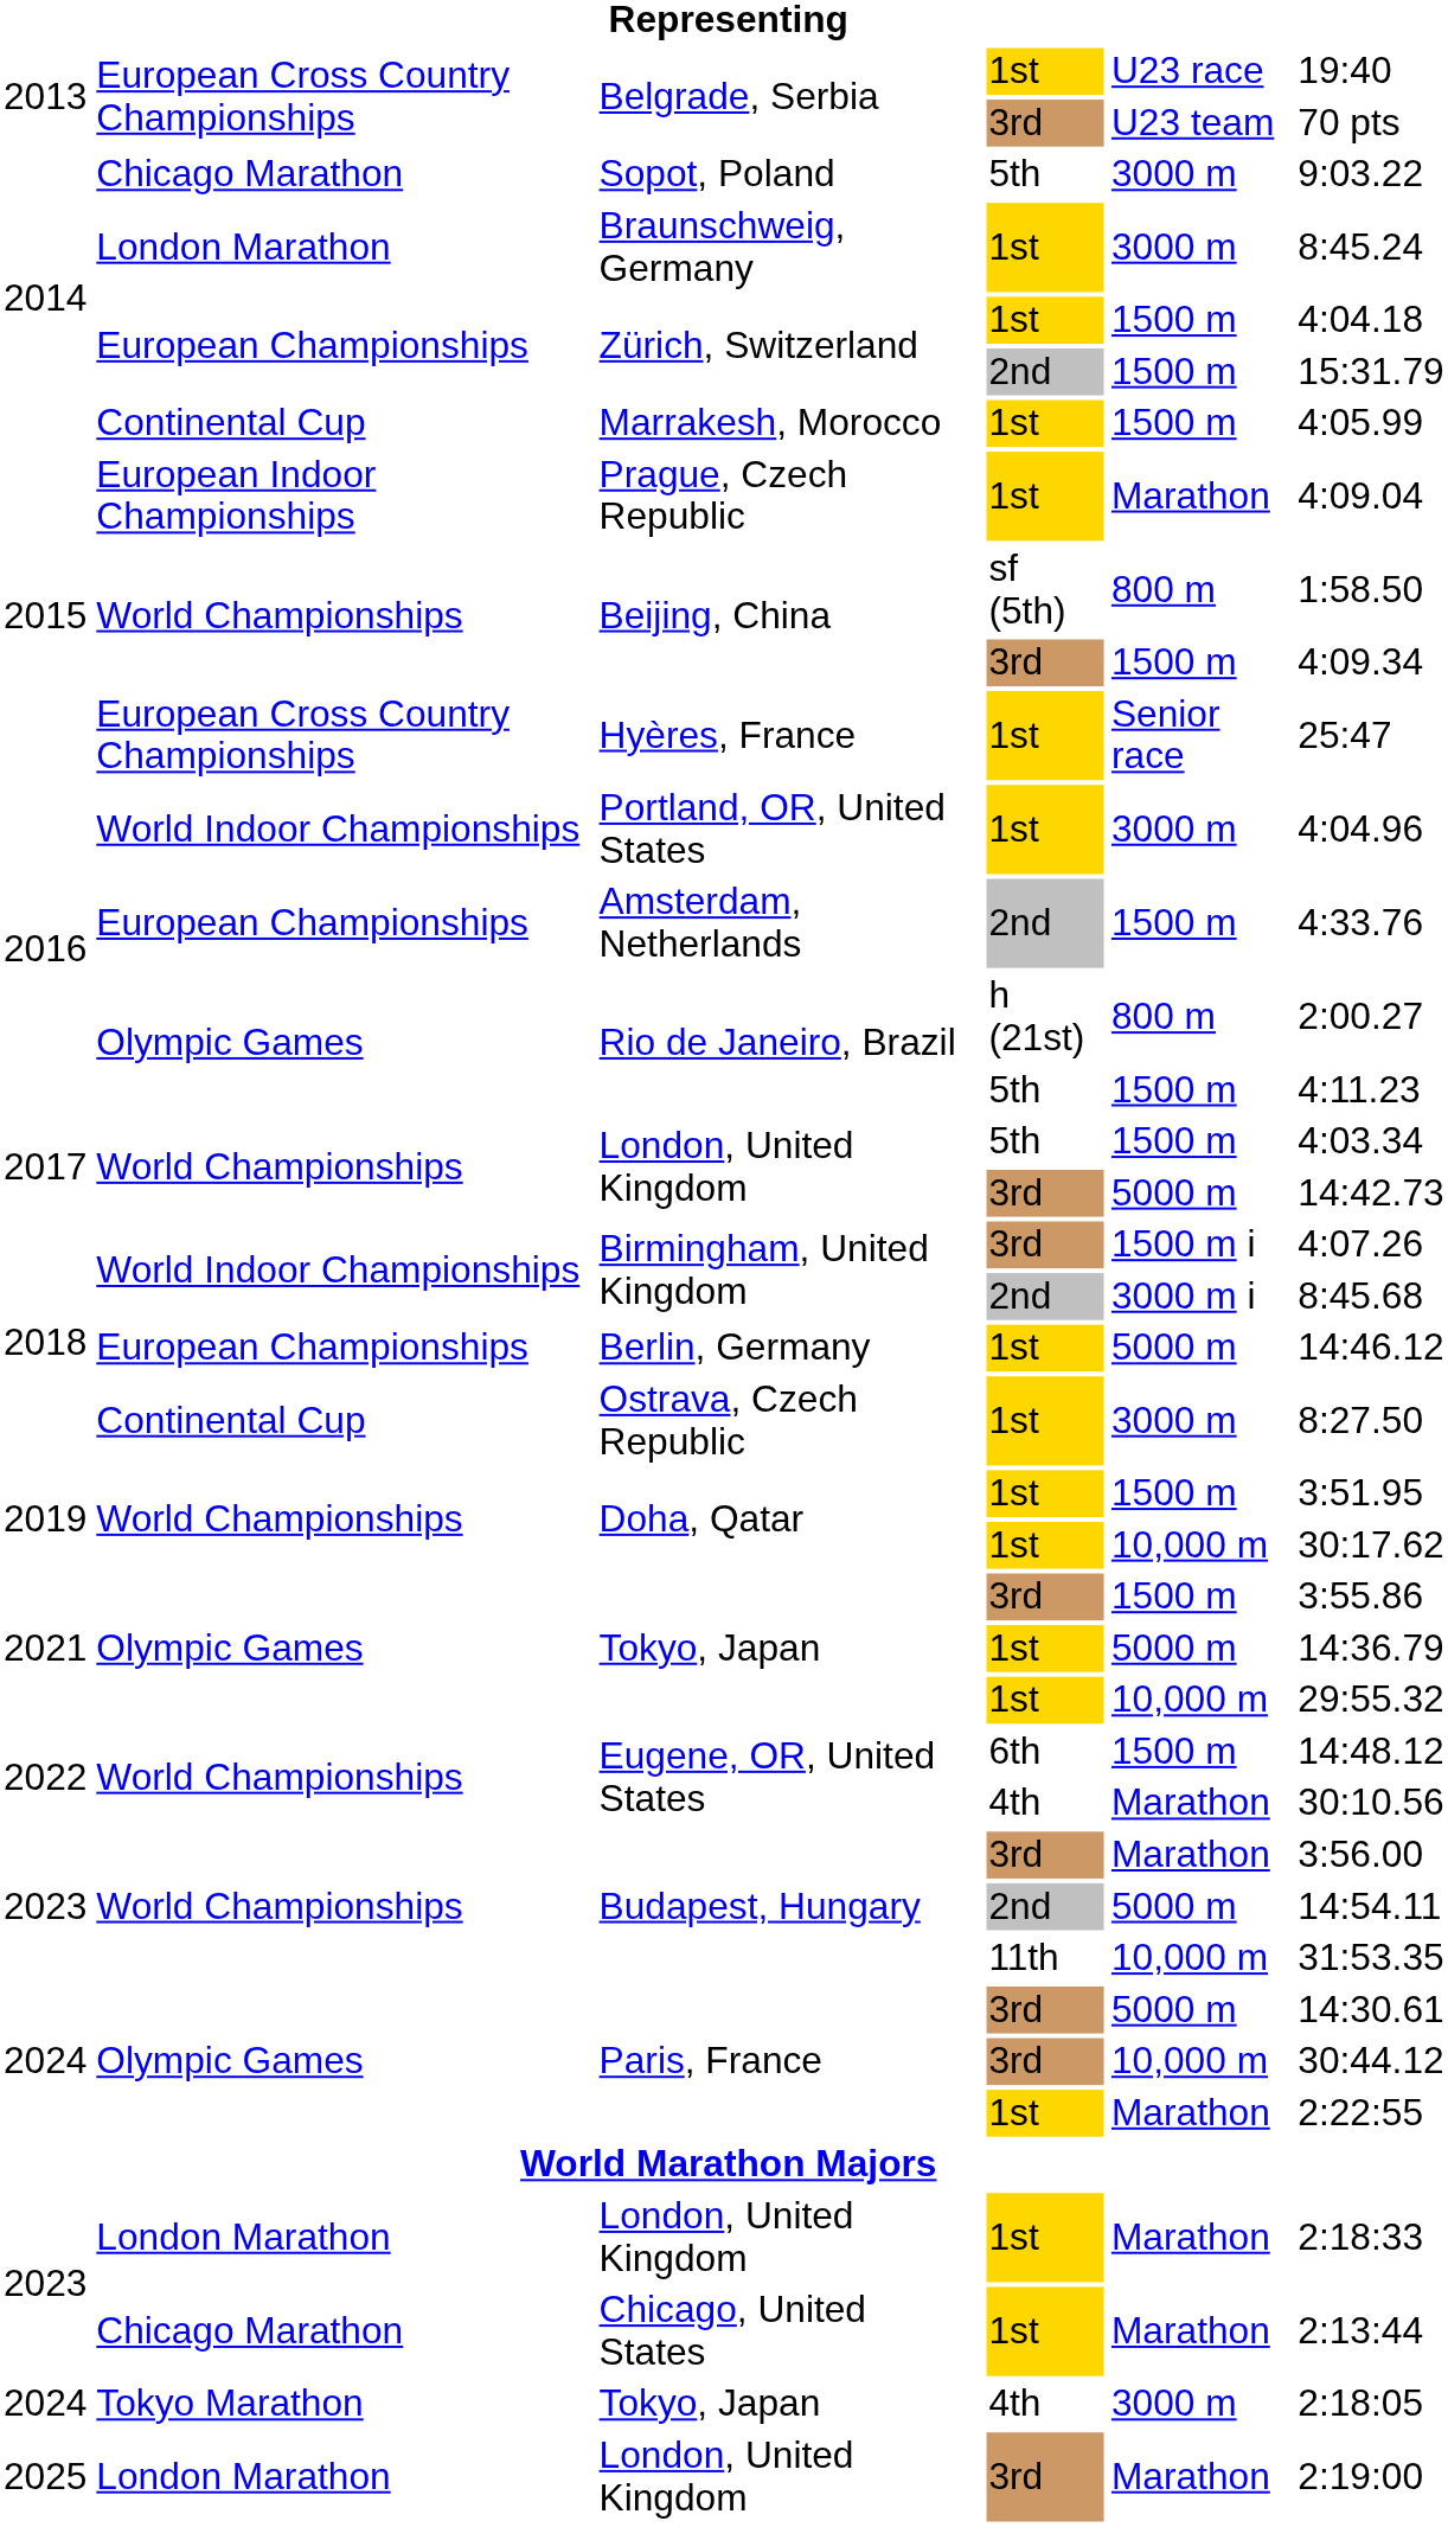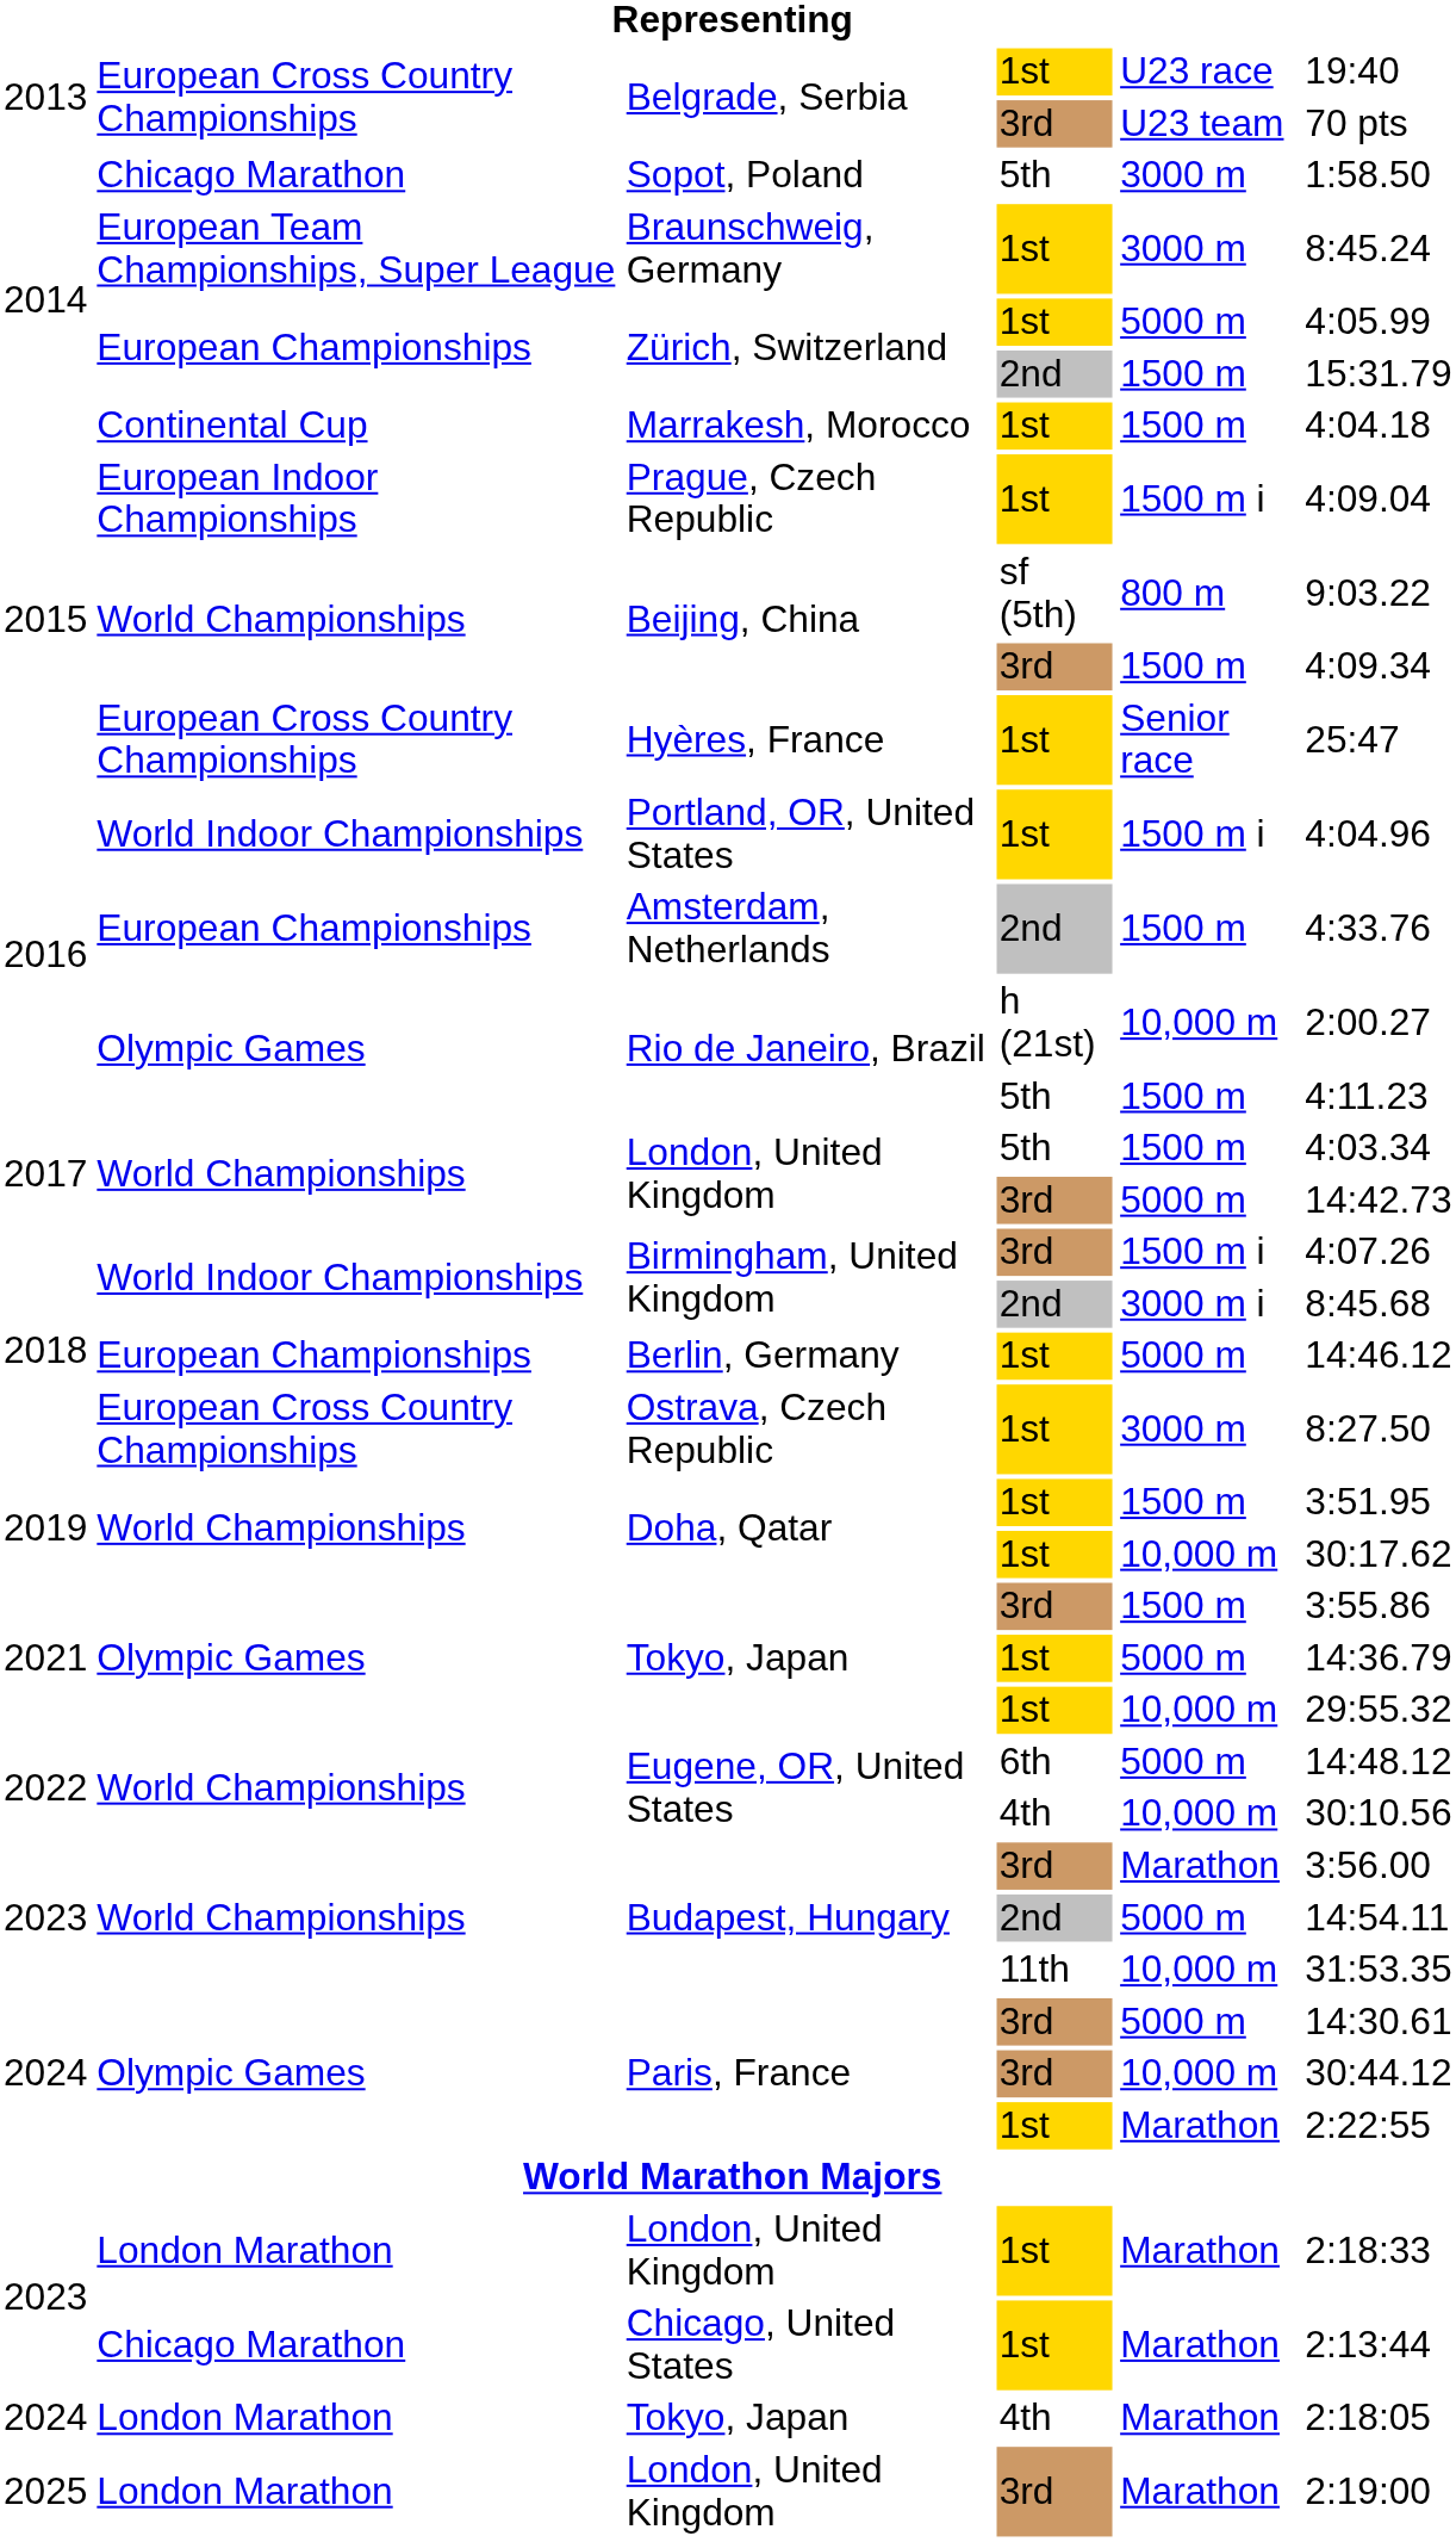Sopot, Poland | column 6: 9:03.22 -> 1:58.50
Braunschweig, Germany | column 2: London Marathon -> European Team Championships, Super League
Zürich, Switzerland / 1st | column 5: 1500 m -> 5000 m
Zürich, Switzerland / 1st | column 6: 4:04.18 -> 4:05.99
Marrakesh, Morocco | column 6: 4:05.99 -> 4:04.18
Prague, Czech Republic | column 5: Marathon -> 1500 m i
Beijing, China / sf (5th) | column 6: 1:58.50 -> 9:03.22
Portland, OR, United States | column 5: 3000 m -> 1500 m i
Rio de Janeiro, Brazil / h (21st) | column 5: 800 m -> 10,000 m
Ostrava, Czech Republic | column 2: Continental Cup -> European Cross Country Championships
Eugene, OR, United States / 6th | column 5: 1500 m -> 5000 m
Eugene, OR, United States / 4th | column 5: Marathon -> 10,000 m
Tokyo, Japan / 4th | column 2: Tokyo Marathon -> London Marathon
Tokyo, Japan / 4th | column 5: 3000 m -> Marathon
